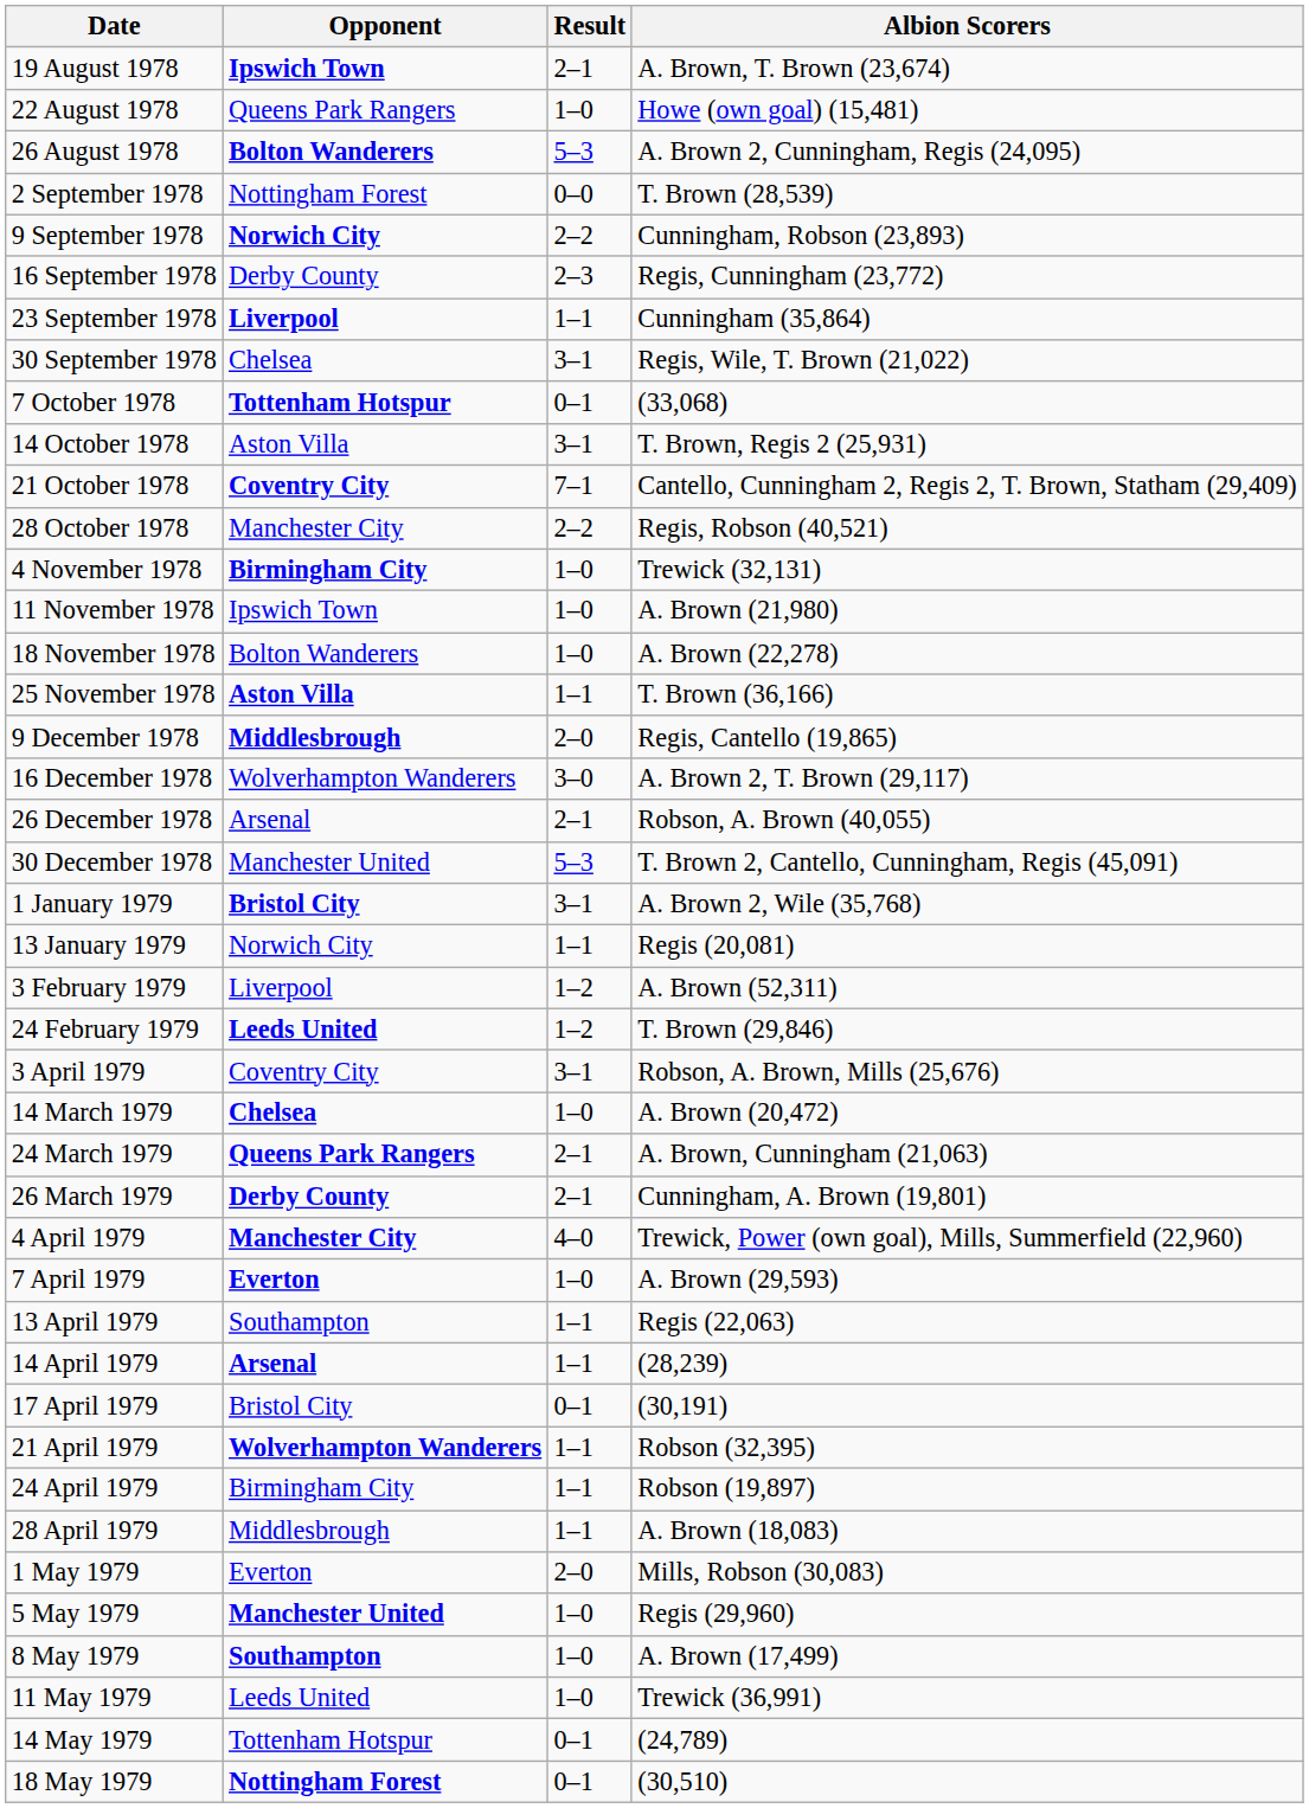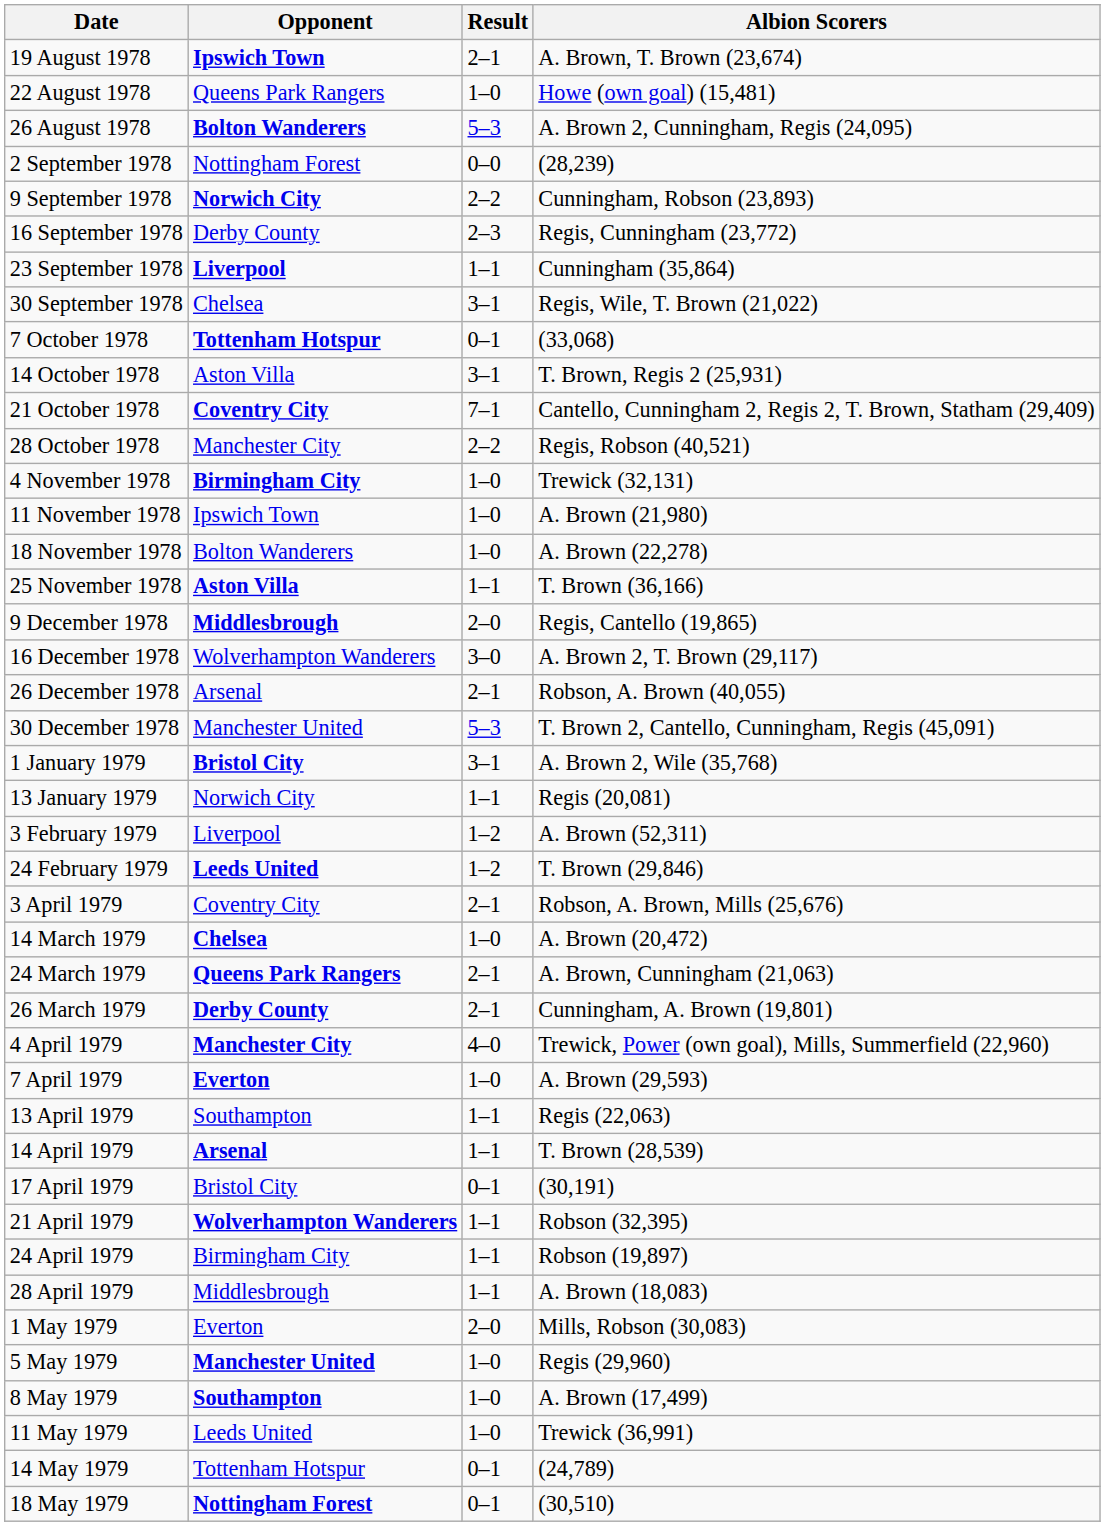2 September 1978 | Albion Scorers: T. Brown (28,539) -> (28,239)
3 April 1979 | Result: 3–1 -> 2–1
14 April 1979 | Albion Scorers: (28,239) -> T. Brown (28,539)
